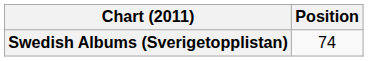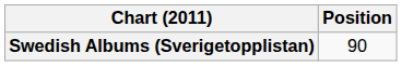Swedish Albums (Sverigetopplistan) | Position: 74 -> 90
